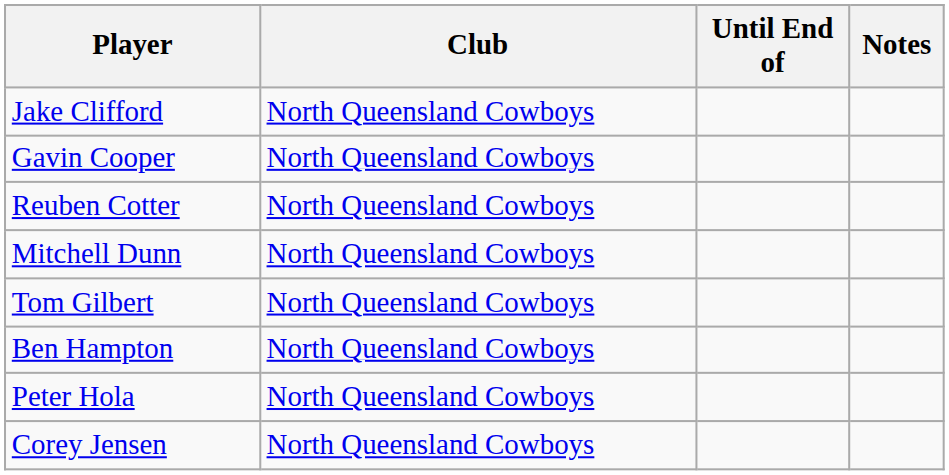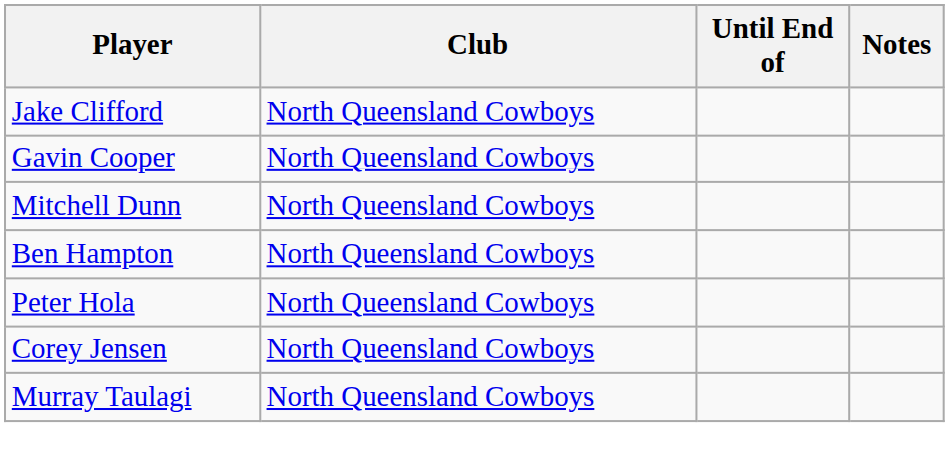- row: Reuben Cotter | North Queensland Cowboys
- row: Tom Gilbert | North Queensland Cowboys
+ row: Murray Taulagi | North Queensland Cowboys
